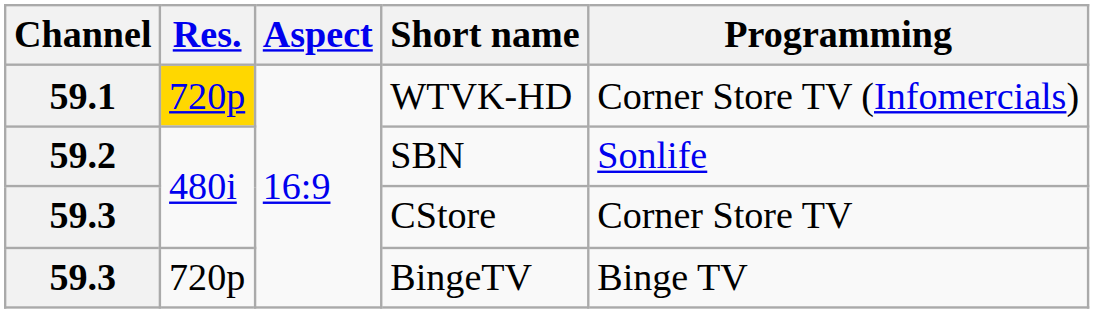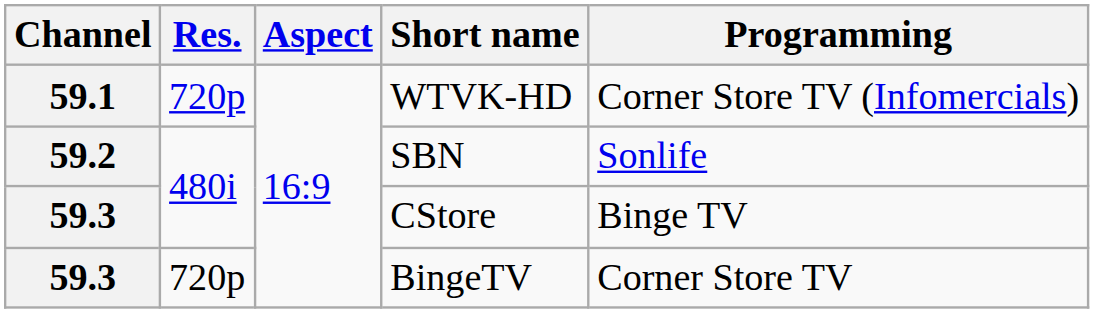WTVK-HD | Res.: gold background -> no background
CStore | Programming: Corner Store TV -> Binge TV
BingeTV | Programming: Binge TV -> Corner Store TV
